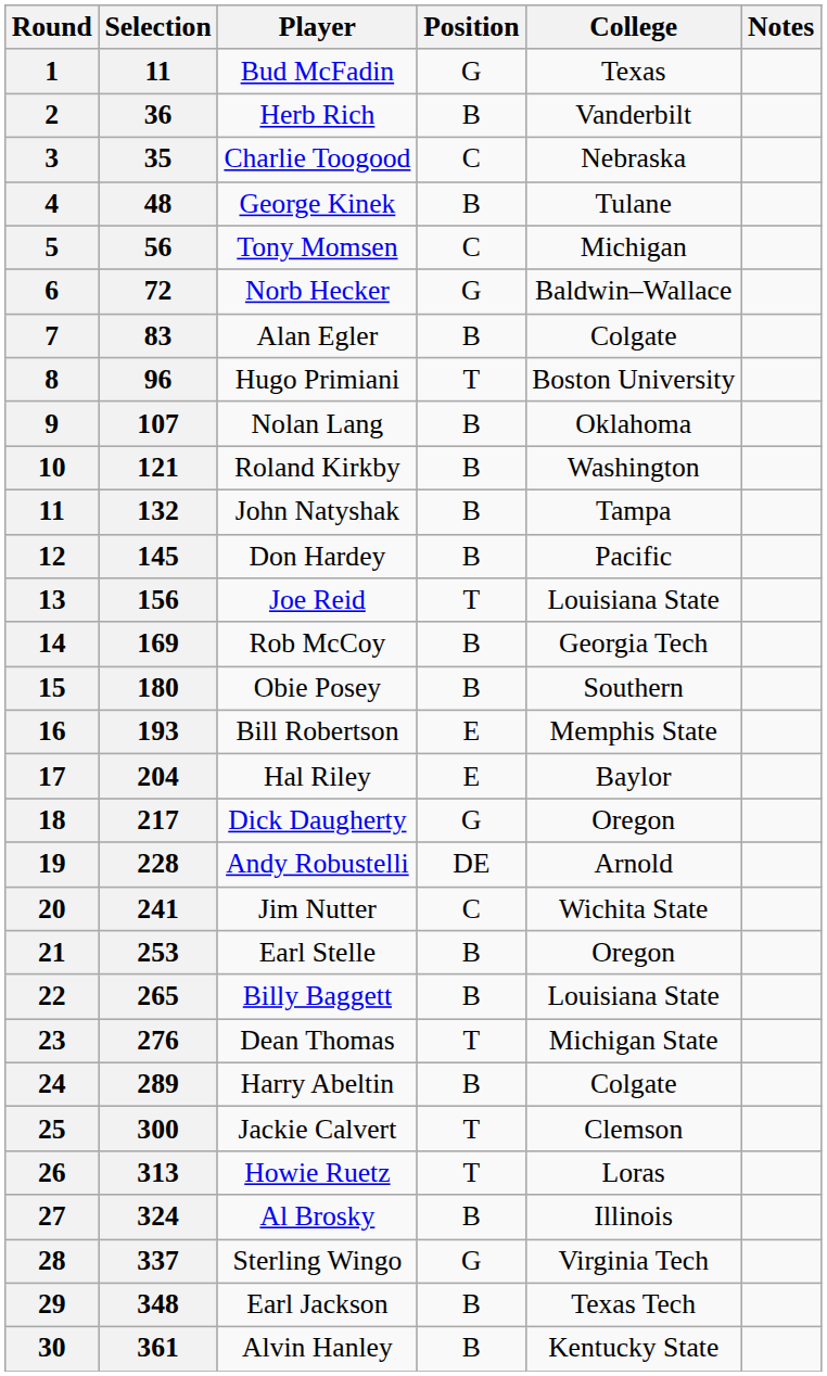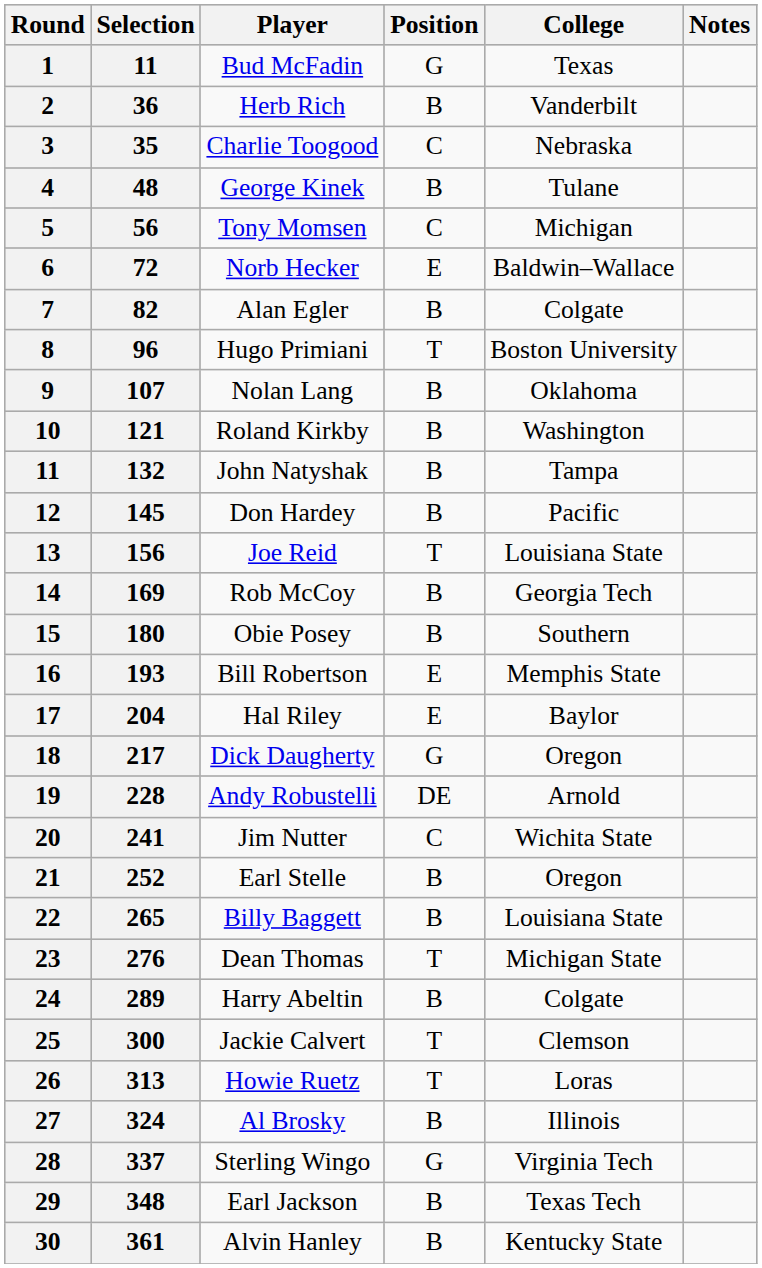Norb Hecker | Position: G -> E
Alan Egler | Selection: 83 -> 82
Earl Stelle | Selection: 253 -> 252
